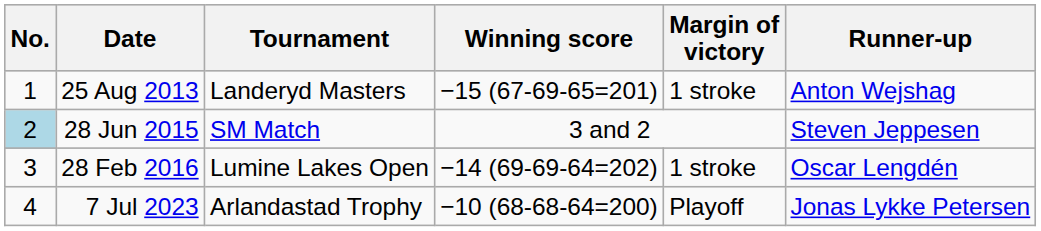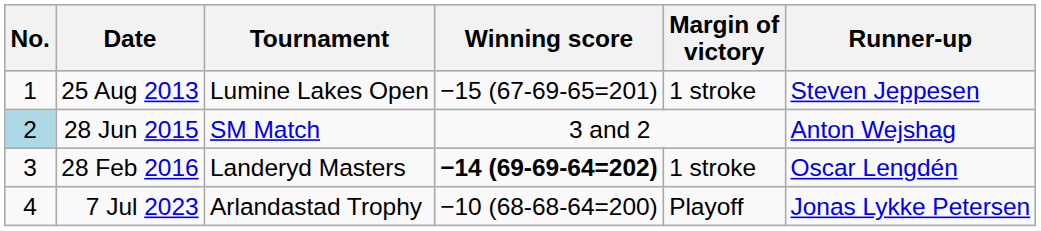25 Aug 2013 | Tournament: Landeryd Masters -> Lumine Lakes Open
25 Aug 2013 | Runner-up: Anton Wejshag -> Steven Jeppesen
28 Jun 2015 | Runner-up: Steven Jeppesen -> Anton Wejshag
28 Feb 2016 | Tournament: Lumine Lakes Open -> Landeryd Masters
28 Feb 2016 | Winning score: normal -> bold
